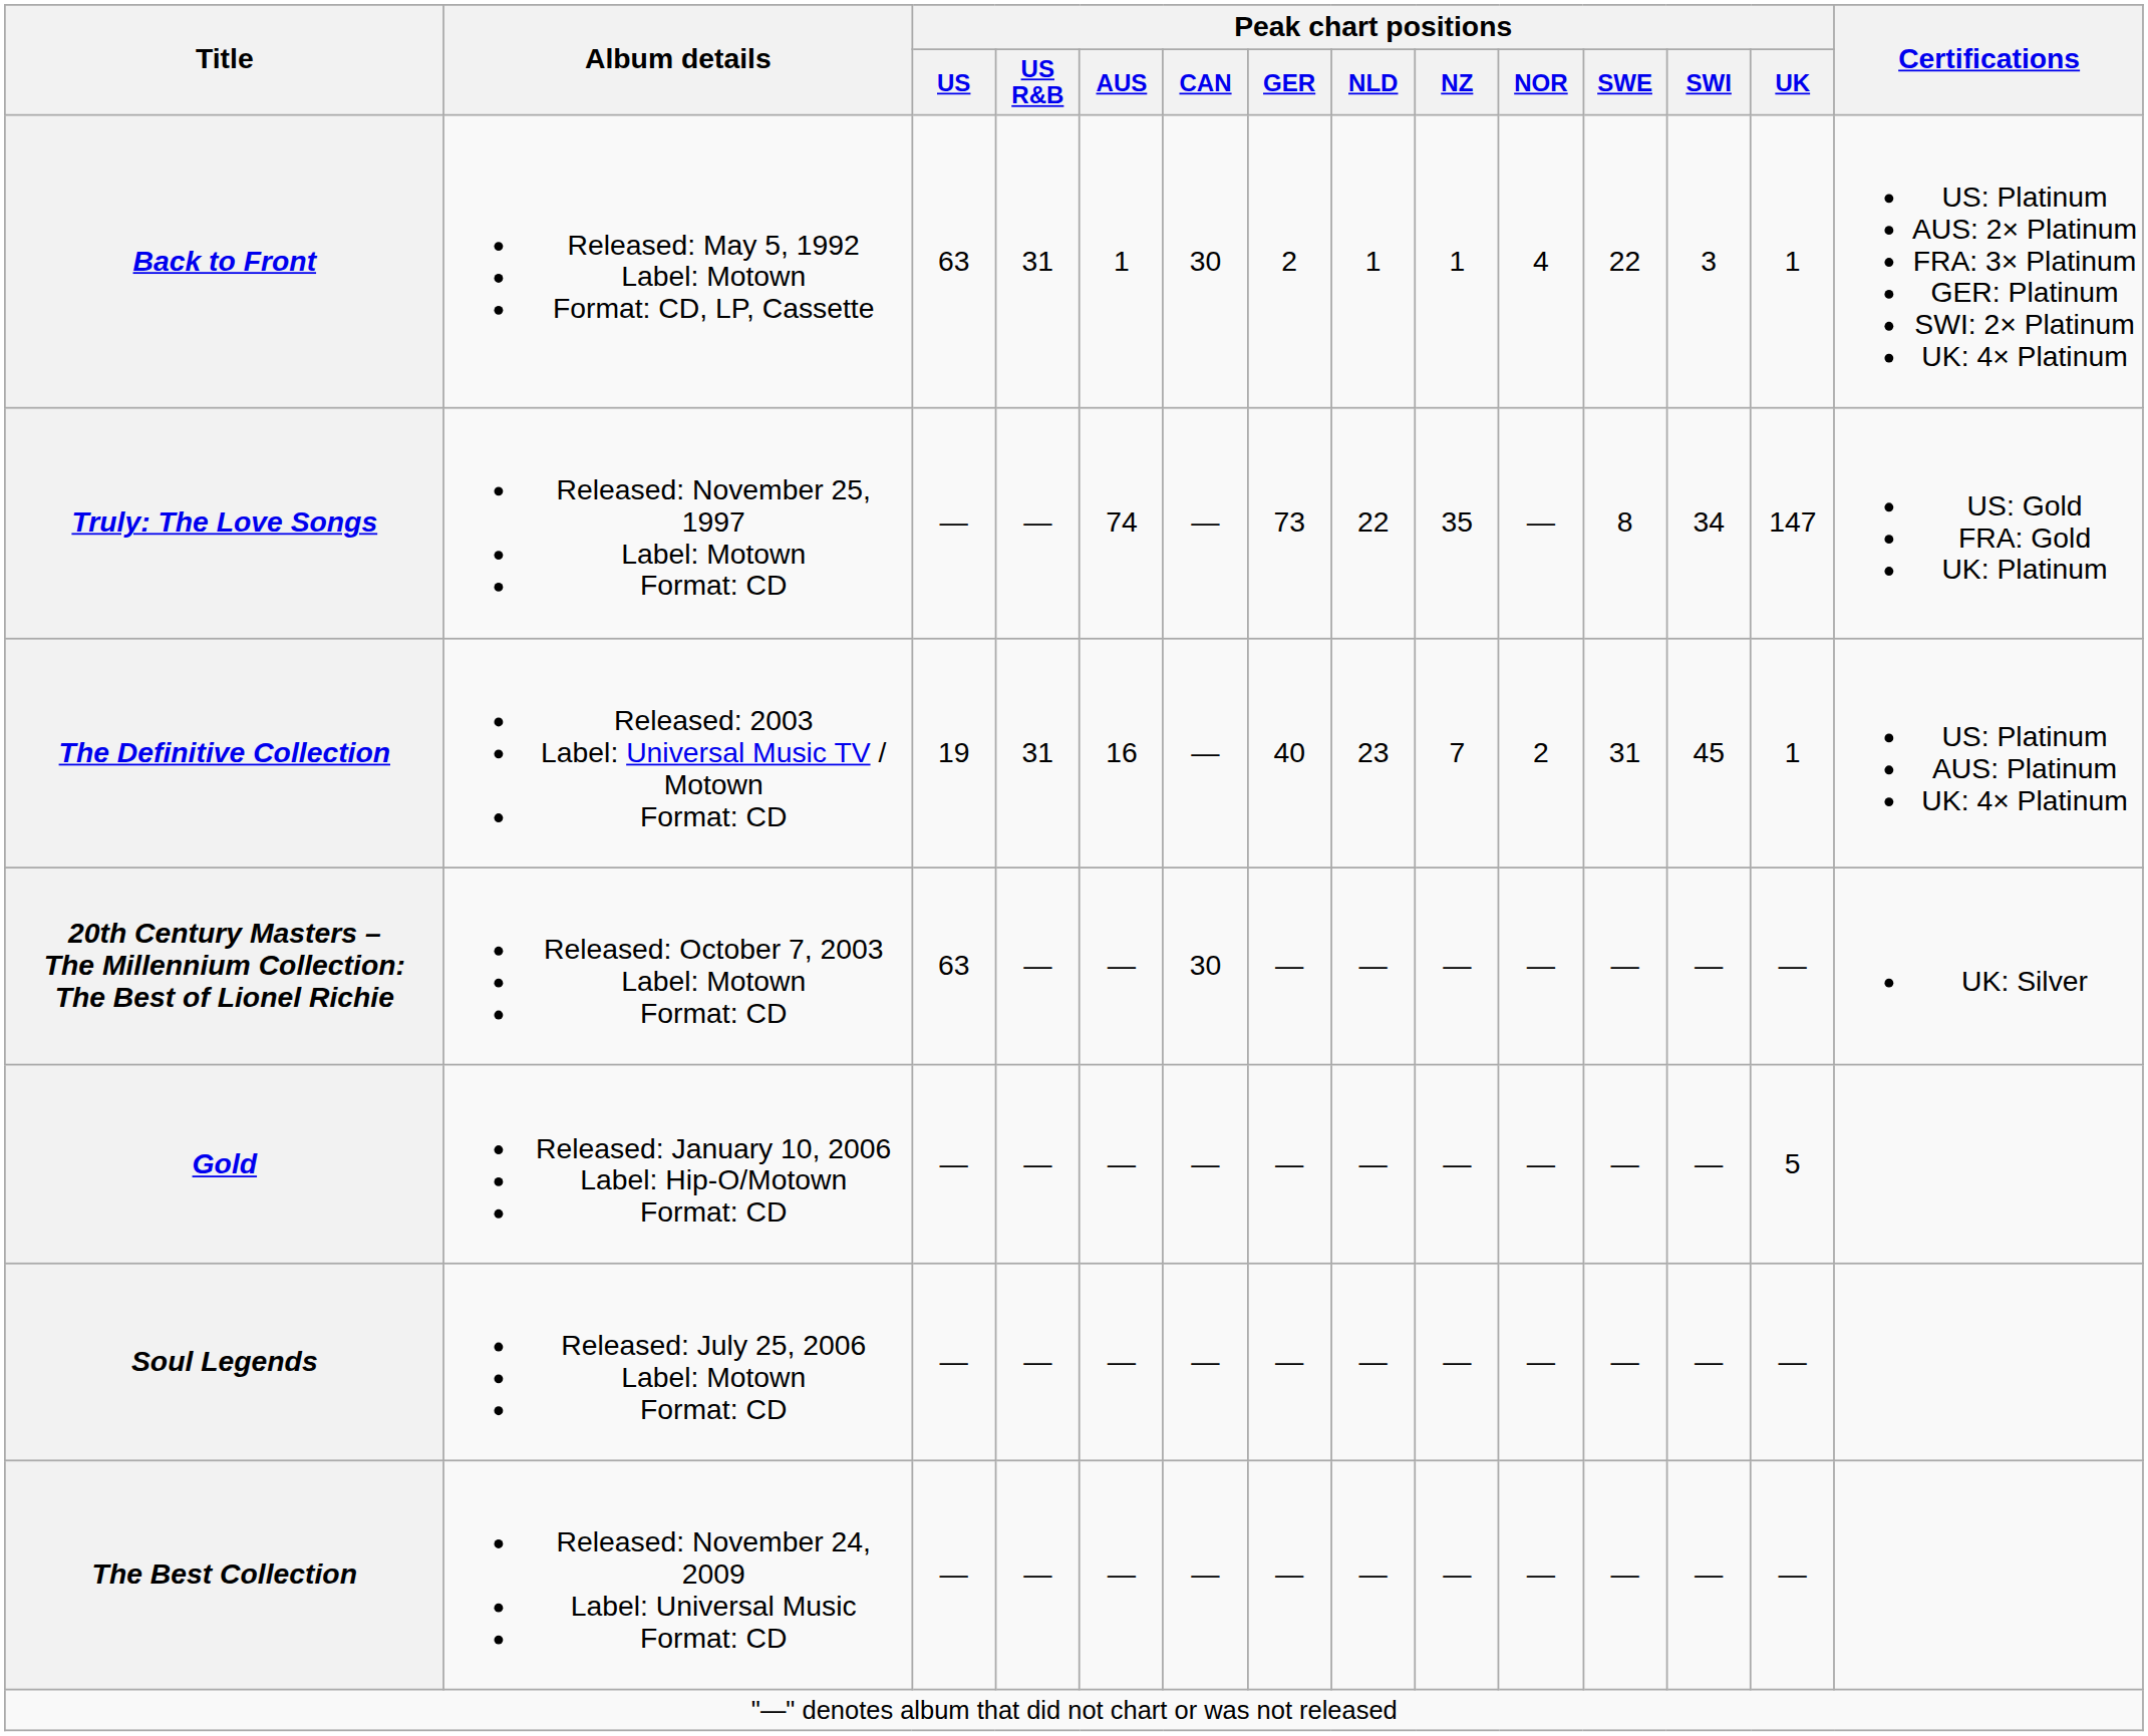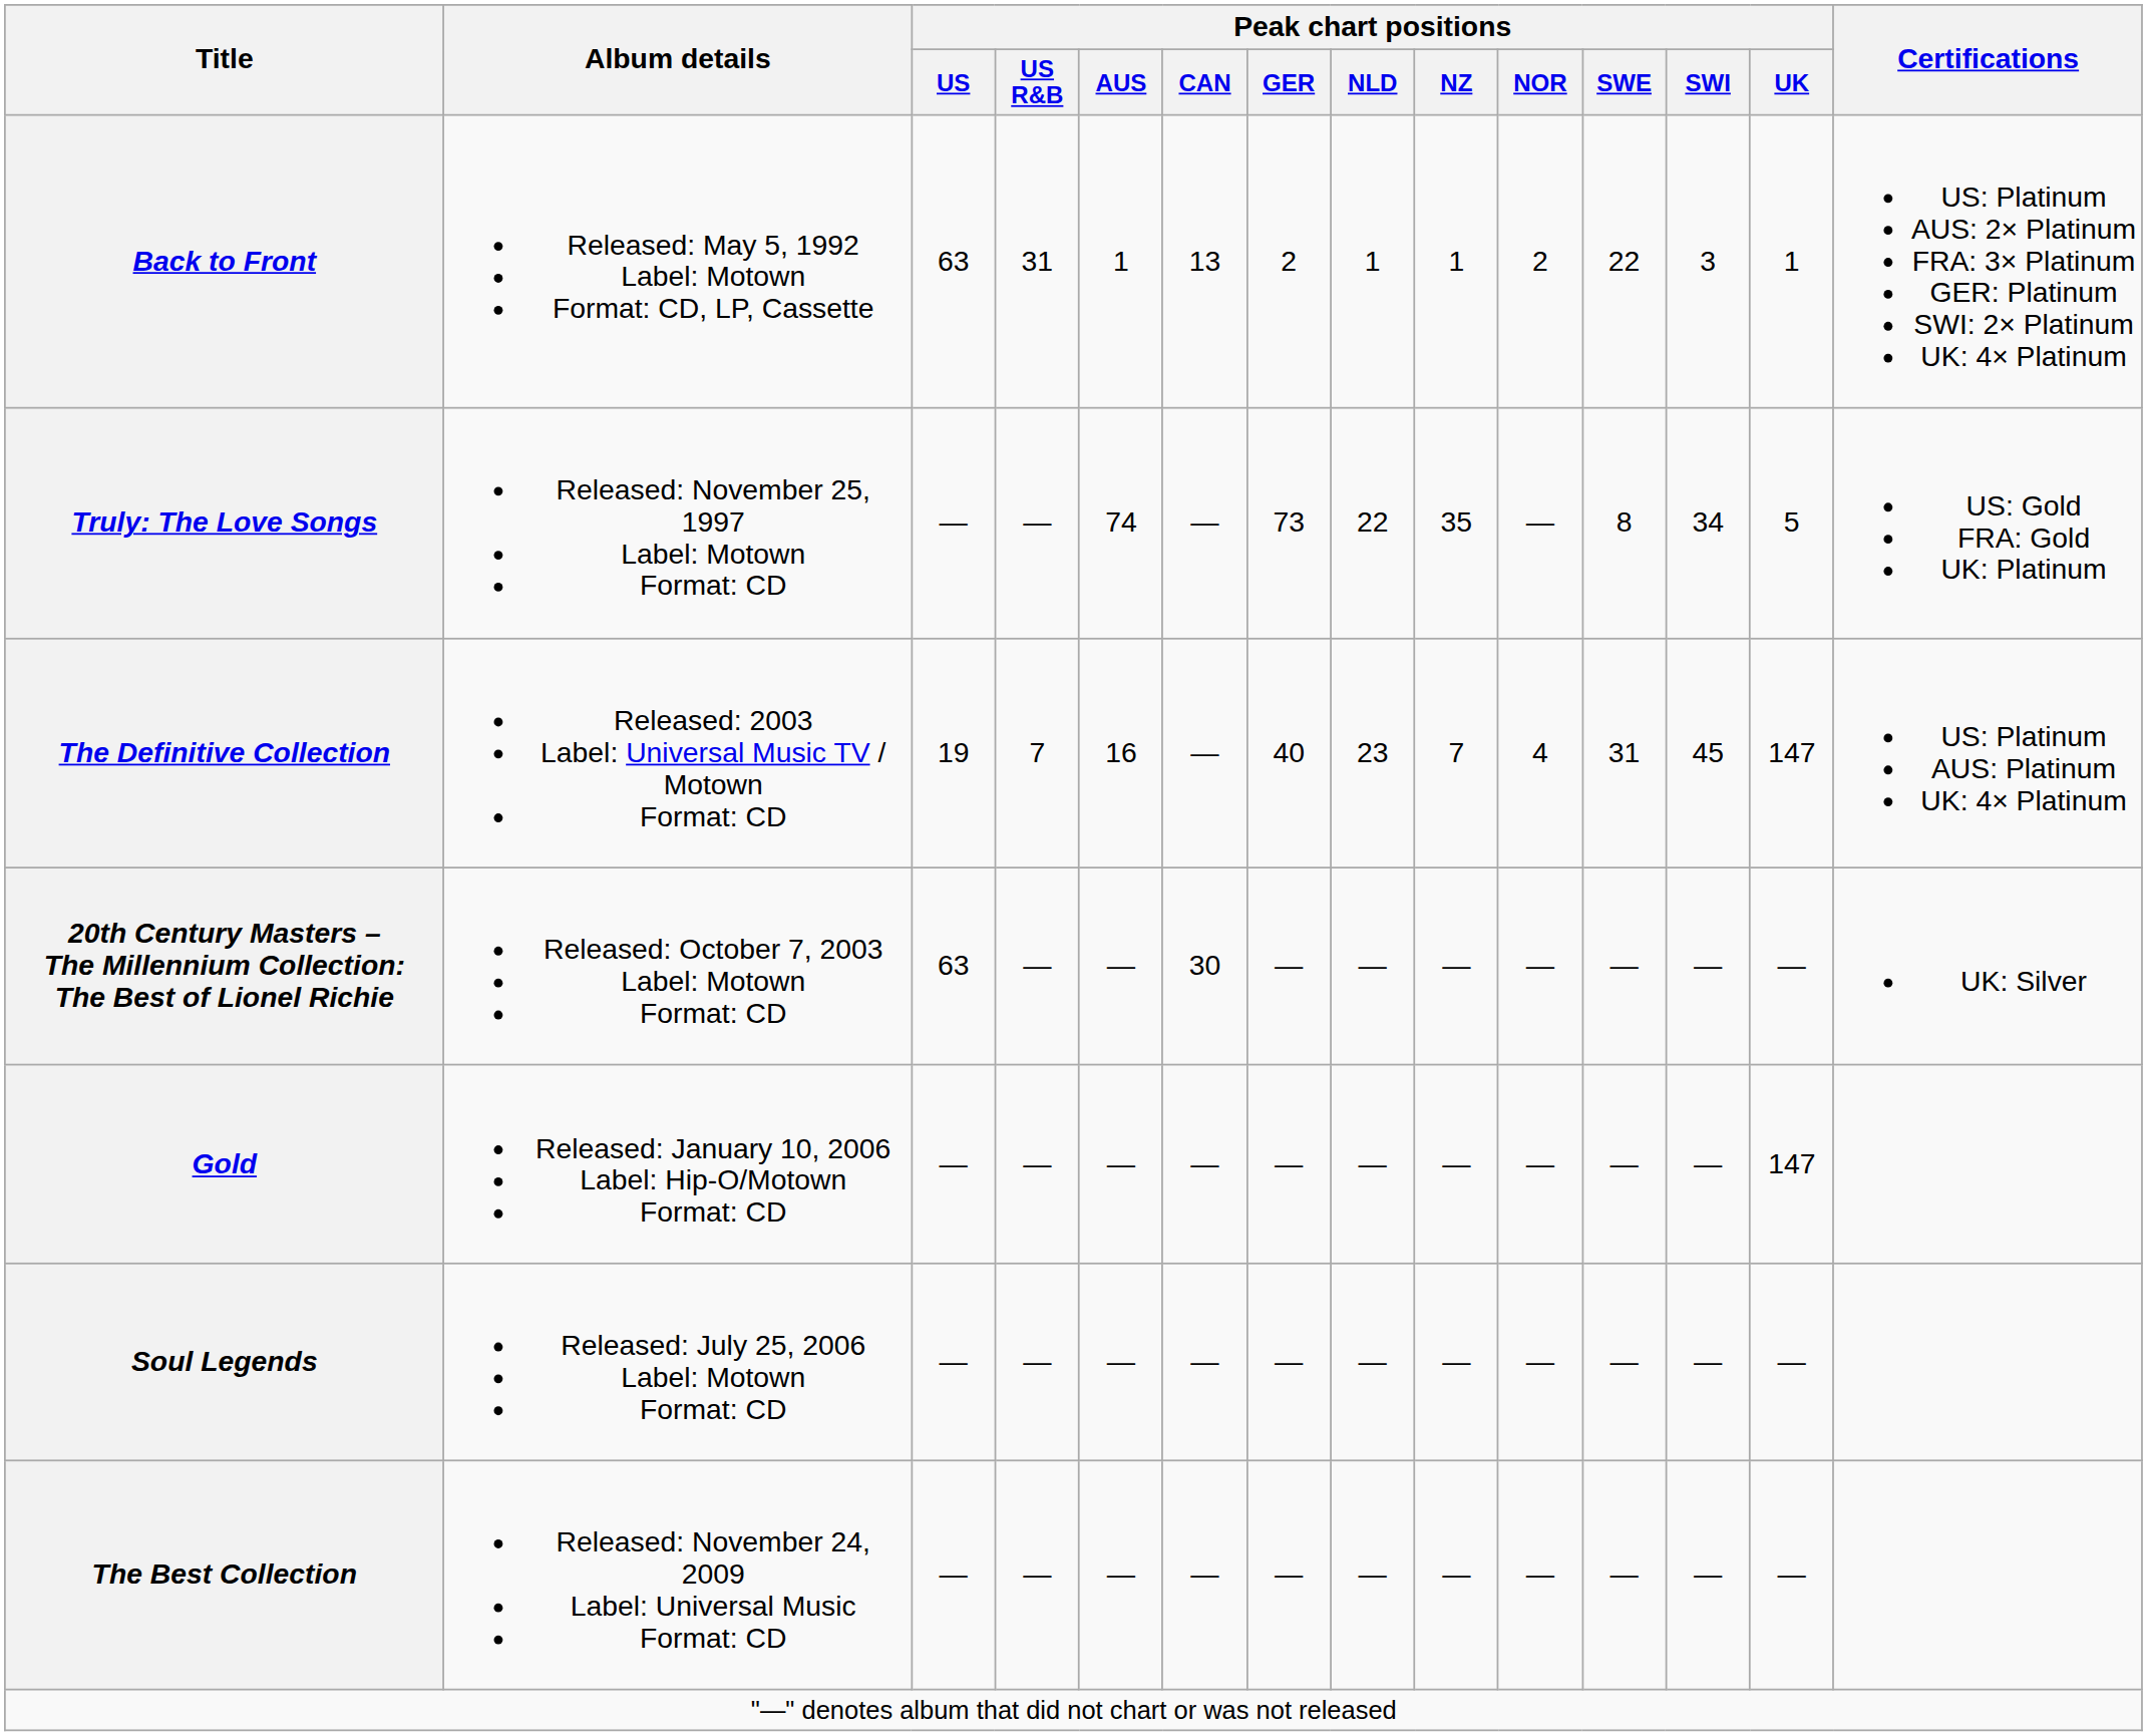Back to Front | Peak chart positions / CAN: 30 -> 13
Back to Front | Peak chart positions / NOR: 4 -> 2
Truly: The Love Songs | Peak chart positions / UK: 147 -> 5
The Definitive Collection | Peak chart positions / US R&B: 31 -> 7
The Definitive Collection | Peak chart positions / NOR: 2 -> 4
The Definitive Collection | Peak chart positions / UK: 1 -> 147
Gold | Peak chart positions / UK: 5 -> 147
